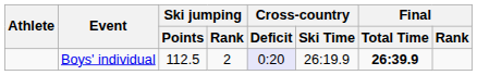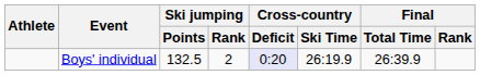Boys' individual | Ski jumping / Points: 112.5 -> 132.5
Boys' individual | Final / Total Time: bold -> normal
